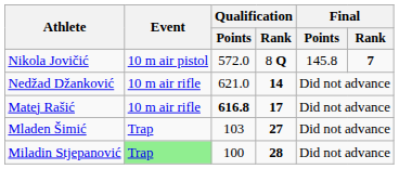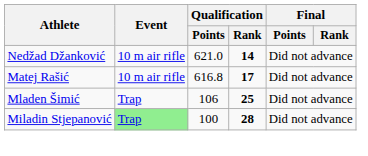- row: Nikola Jovičić | 10 m air pistol | 572.0 | 8 Q | 145.8 | 7
Matej Rašić | Qualification / Points: bold -> normal
Mladen Šimić | Qualification / Points: 103 -> 106
Mladen Šimić | Qualification / Rank: 27 -> 25
